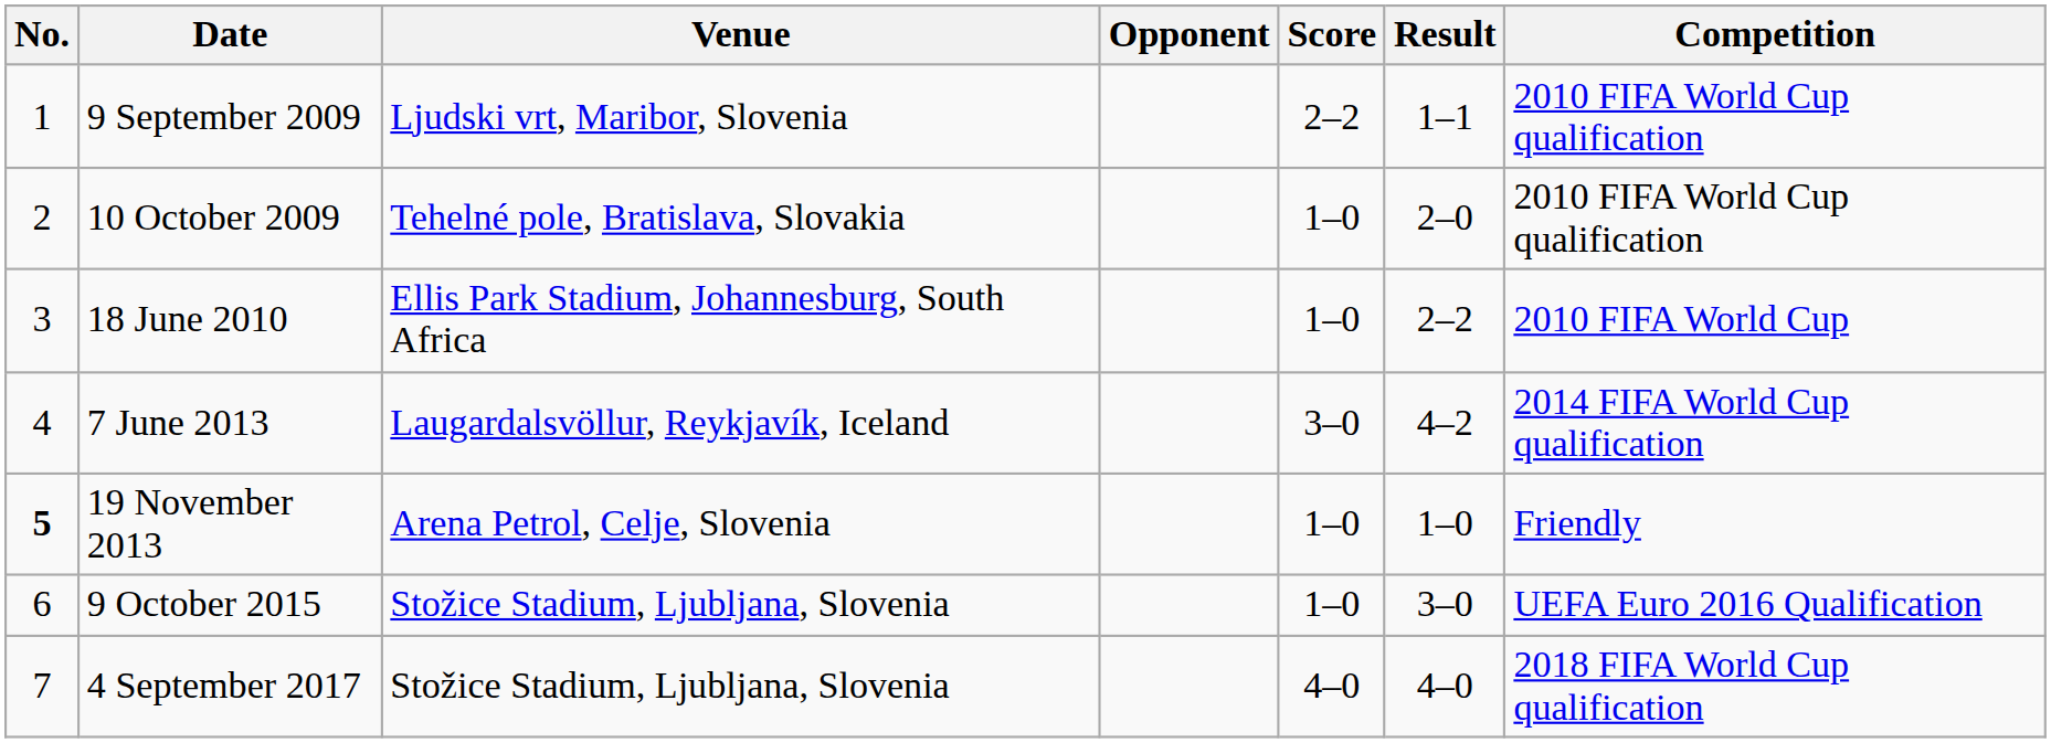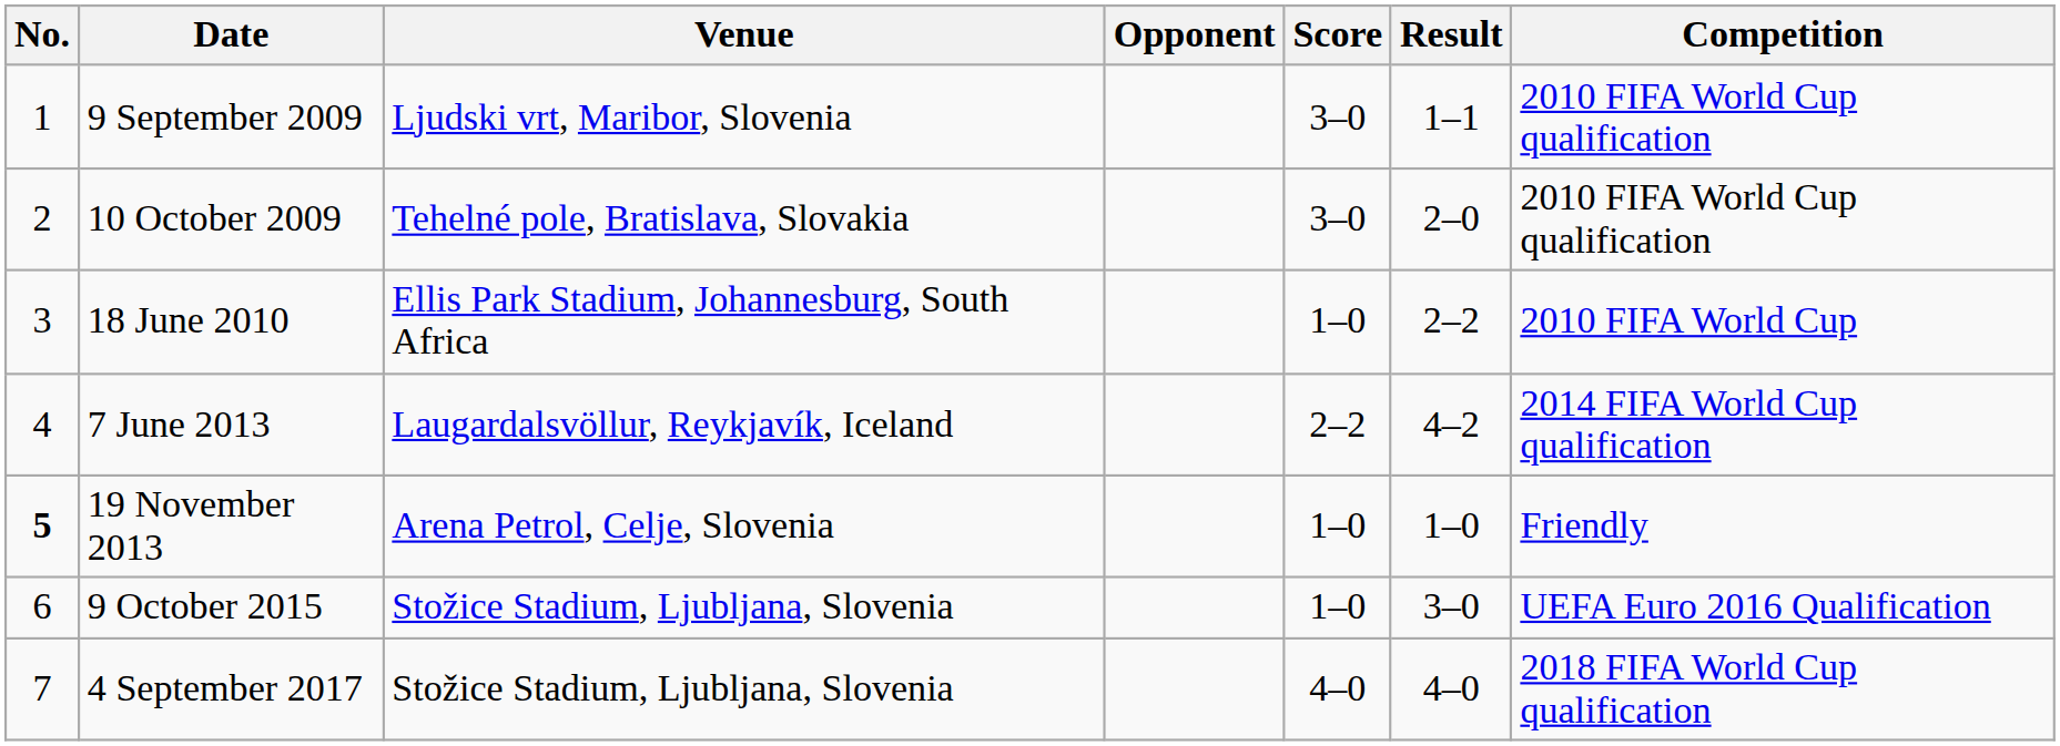9 September 2009 | Score: 2–2 -> 3–0
10 October 2009 | Score: 1–0 -> 3–0
7 June 2013 | Score: 3–0 -> 2–2
